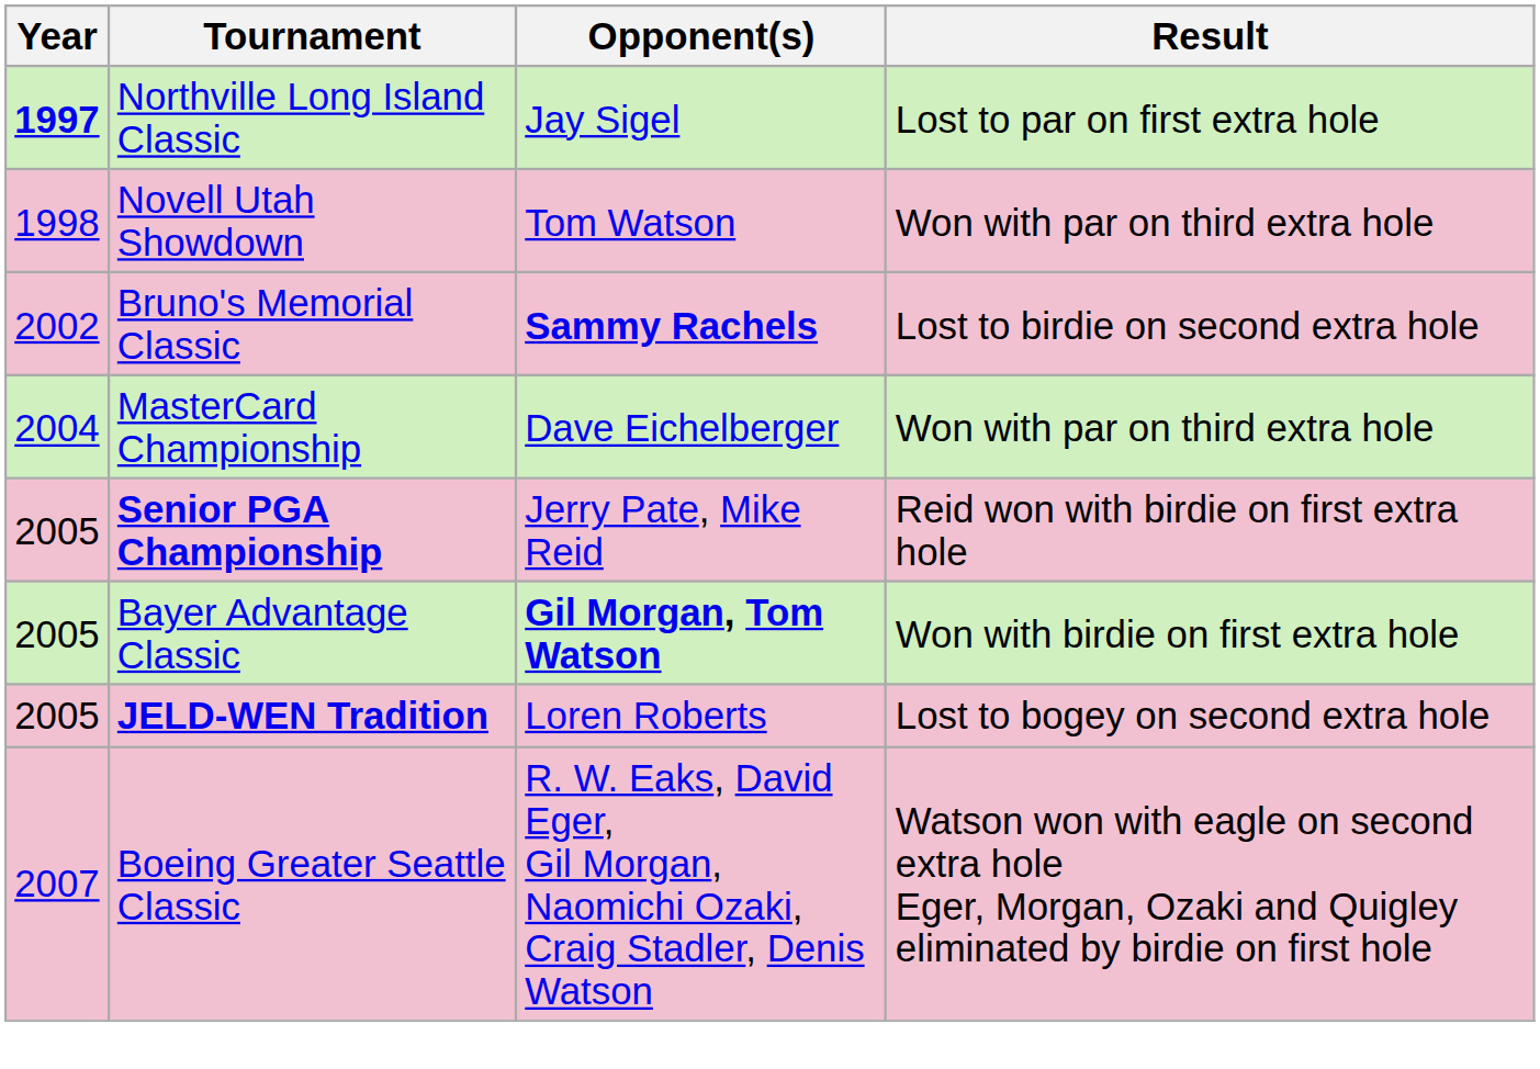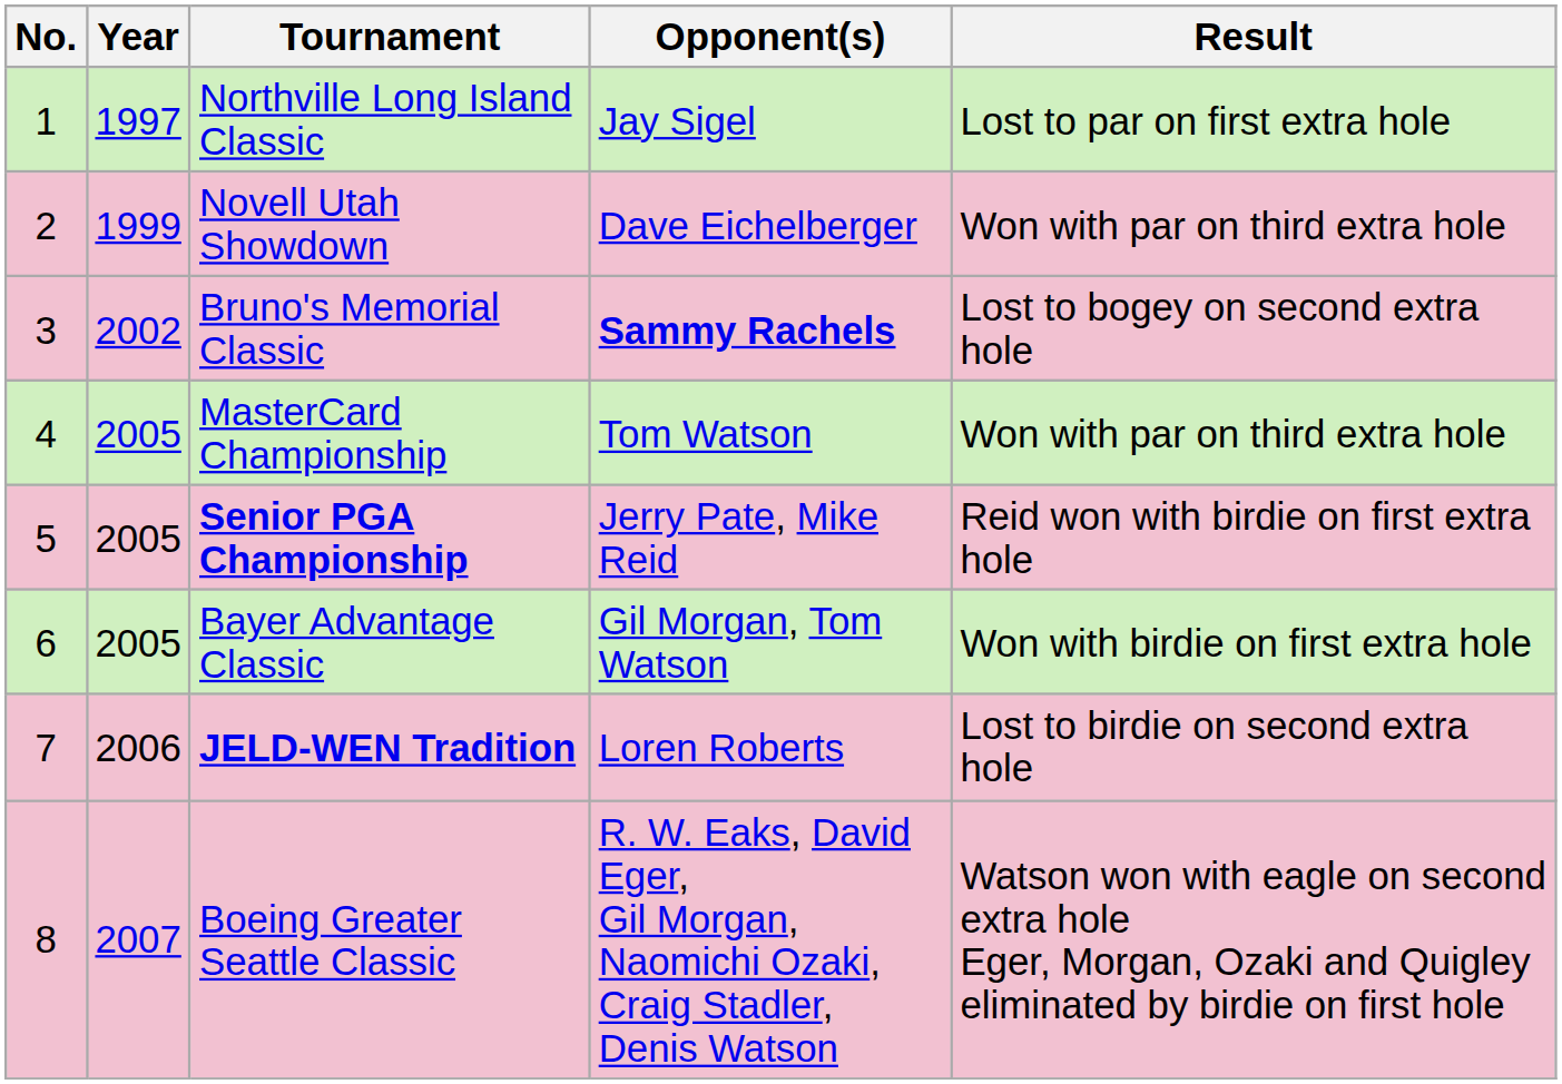+ column: No. | 1 | 2 | 3 | 4 | 5 | 6 | 7 | 8
Northville Long Island Classic | Year: bold -> normal
Novell Utah Showdown | Year: 1998 -> 1999
Novell Utah Showdown | Opponent(s): Tom Watson -> Dave Eichelberger
Bruno's Memorial Classic | Result: Lost to birdie on second extra hole -> Lost to bogey on second extra hole
MasterCard Championship | Year: 2004 -> 2005
MasterCard Championship | Opponent(s): Dave Eichelberger -> Tom Watson
Bayer Advantage Classic | Opponent(s): bold -> normal
JELD-WEN Tradition | Year: 2005 -> 2006
JELD-WEN Tradition | Result: Lost to bogey on second extra hole -> Lost to birdie on second extra hole
